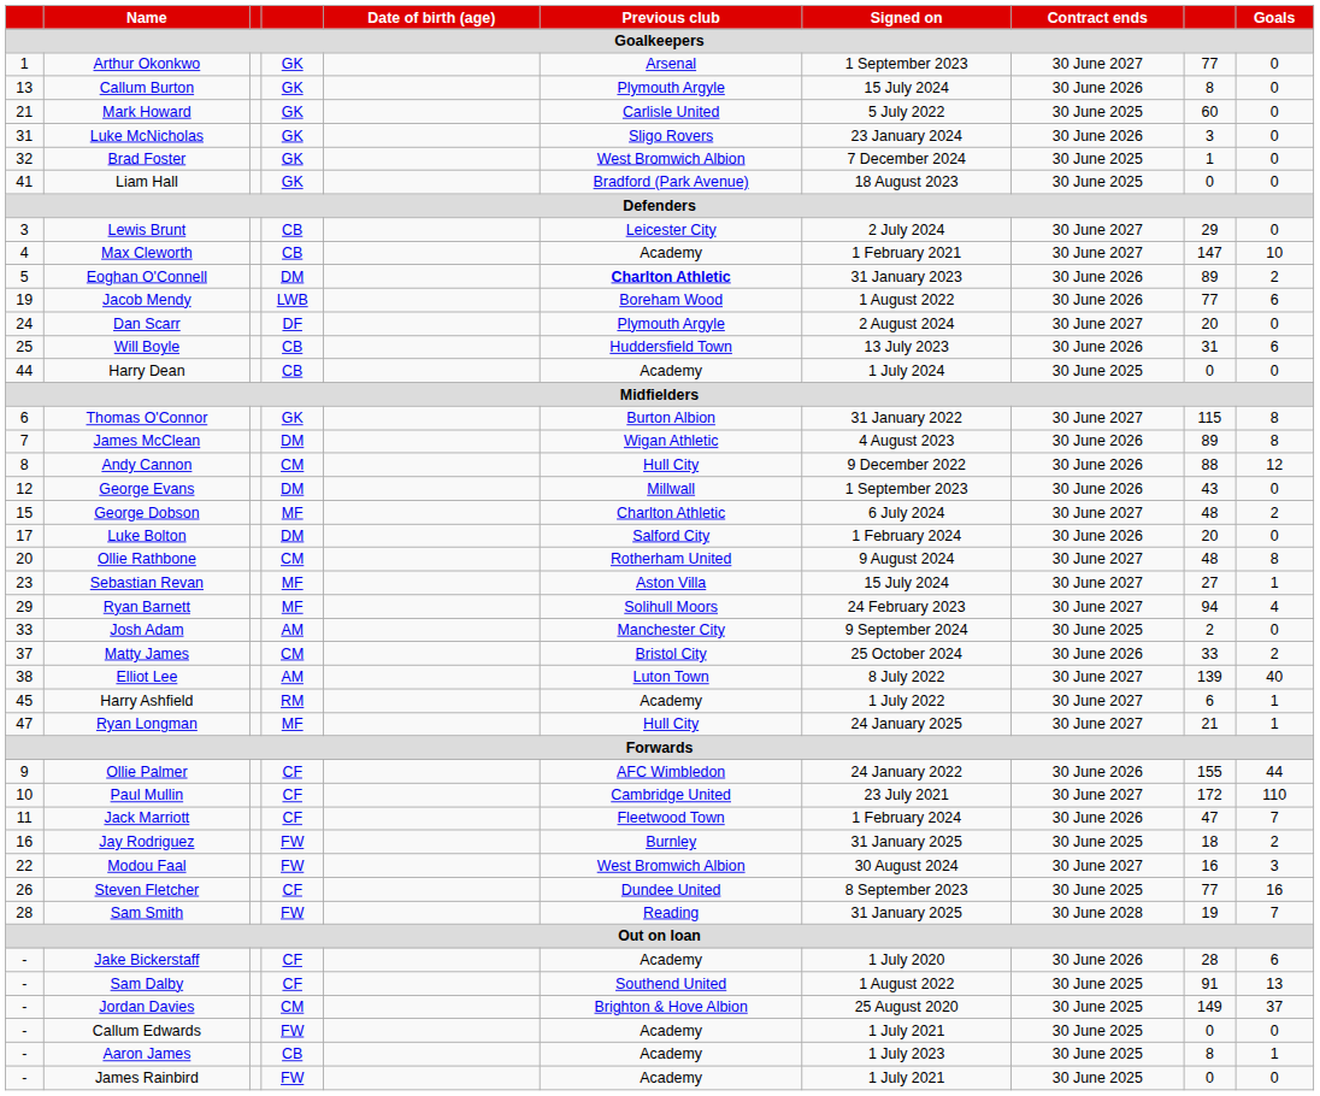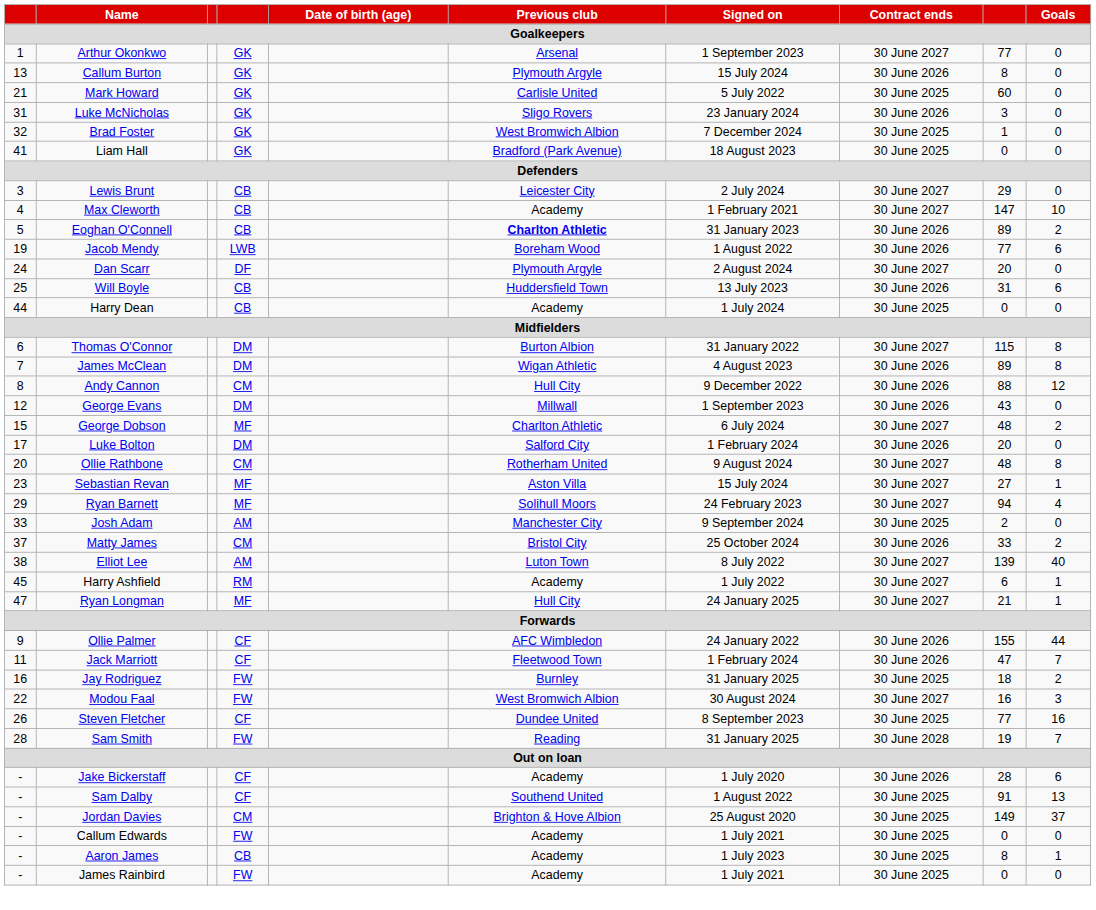Eoghan O'Connell | column 4: DM -> CB
Thomas O'Connor | column 4: GK -> DM
- row: 10 | Paul Mullin | CF | Cambridge United | 23 July 2021 | 30 June 2027 | 172 | 110
